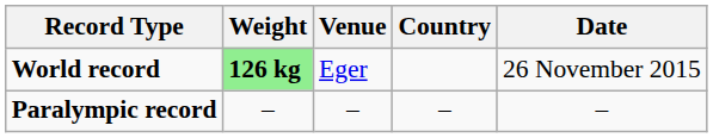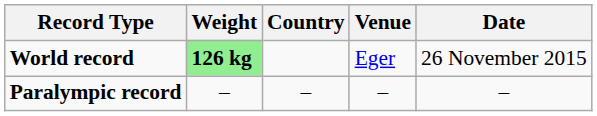columns swapped: Country <-> Venue
